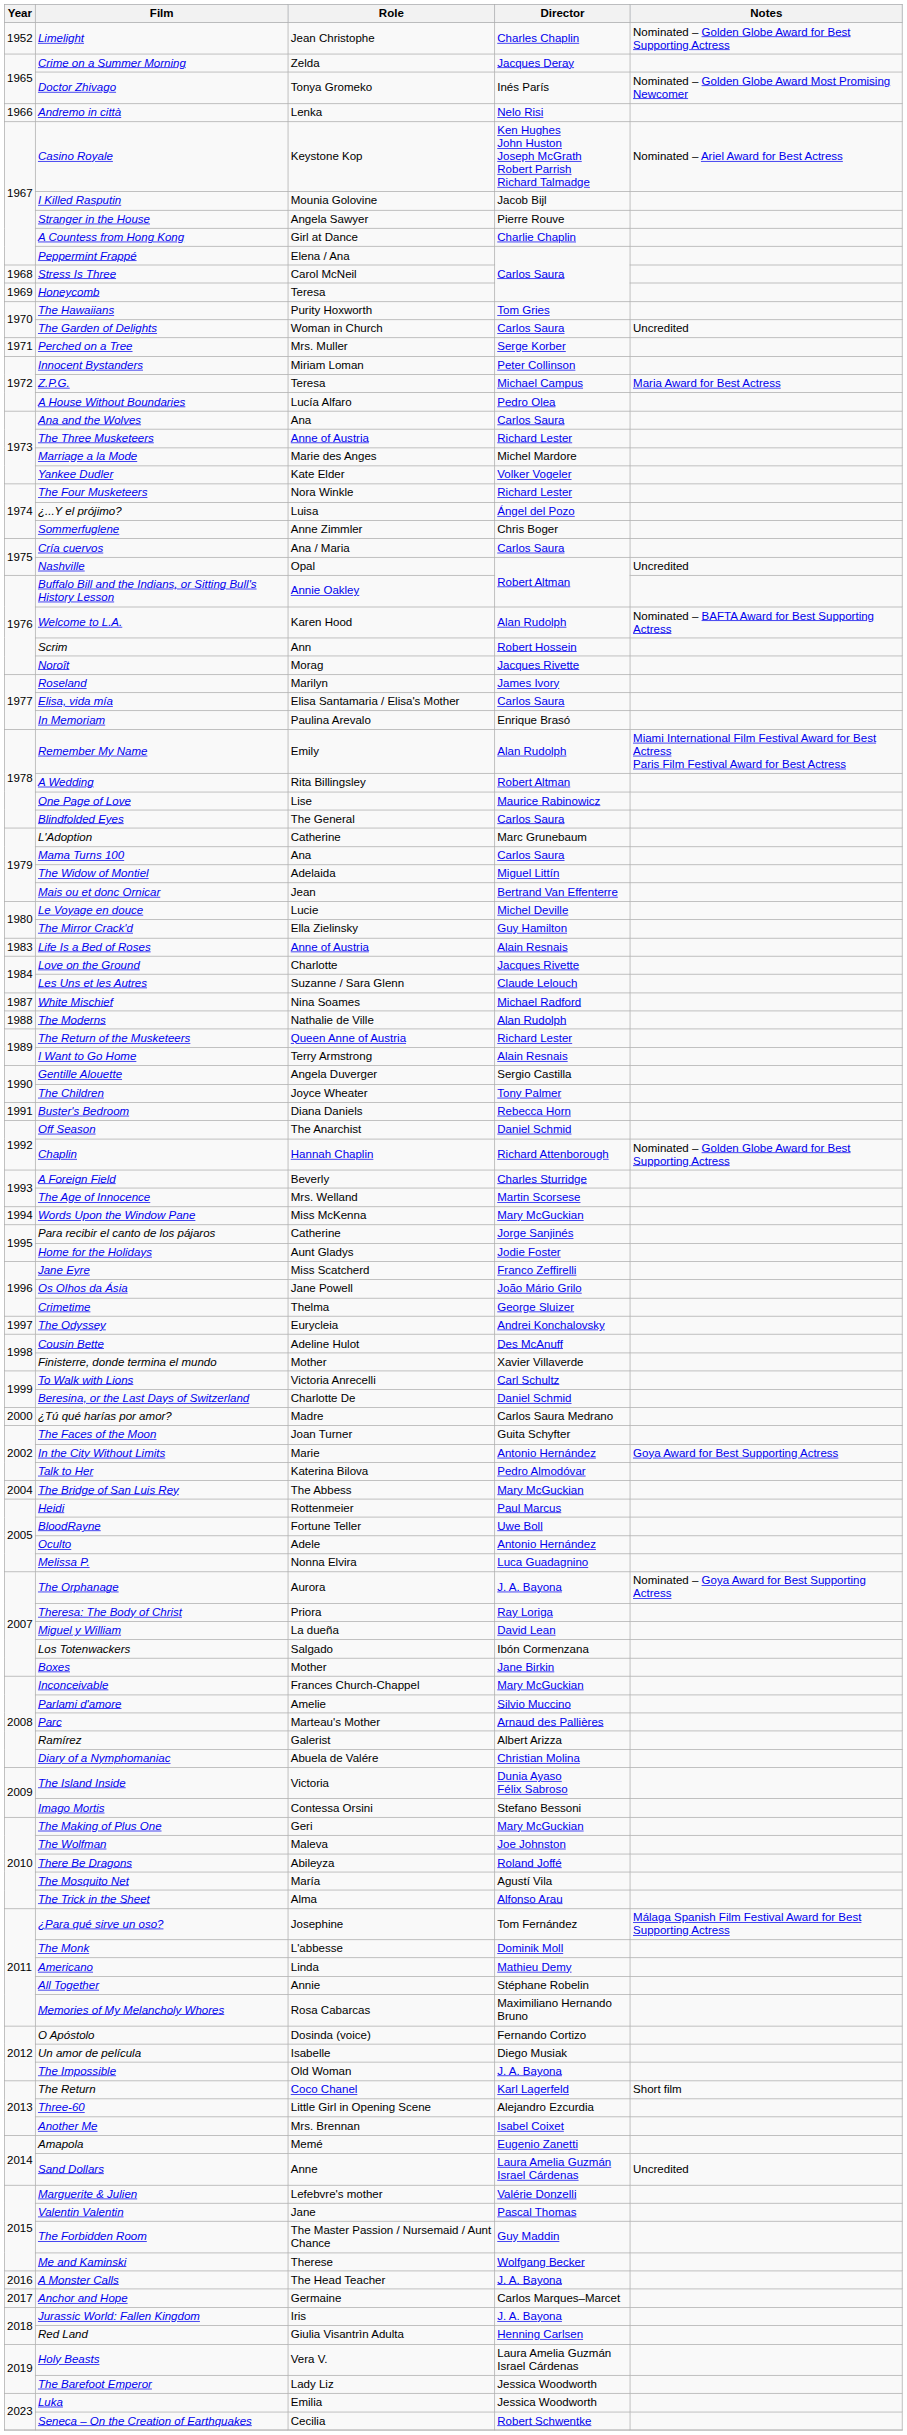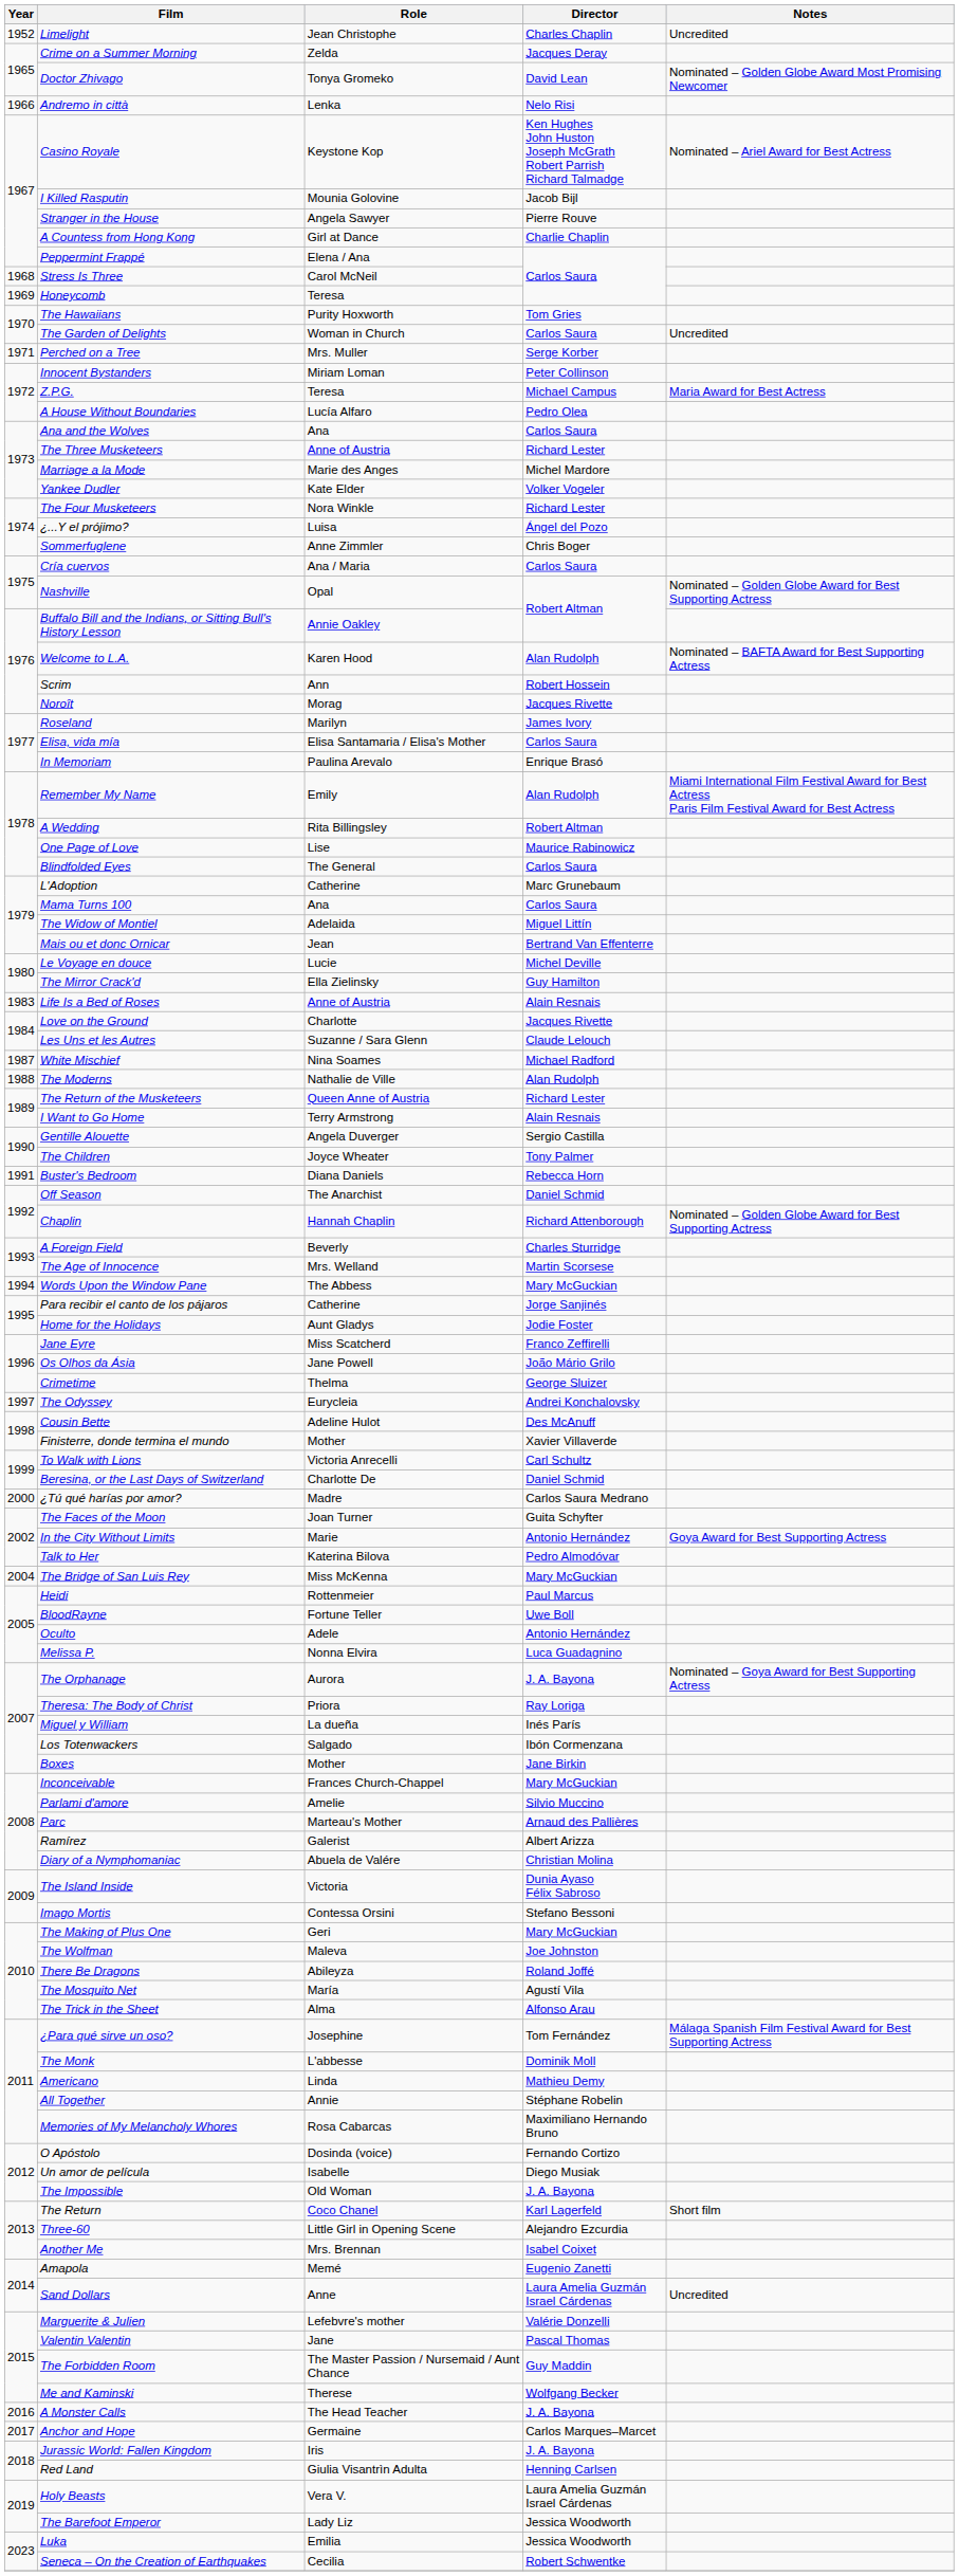Limelight | Notes: Nominated – Golden Globe Award for Best Supporting Actress -> Uncredited
Doctor Zhivago | Director: Inés París -> David Lean
Nashville | Notes: Uncredited -> Nominated – Golden Globe Award for Best Supporting Actress
Words Upon the Window Pane | Role: Miss McKenna -> The Abbess
The Bridge of San Luis Rey | Role: The Abbess -> Miss McKenna
Miguel y William | Director: David Lean -> Inés París
